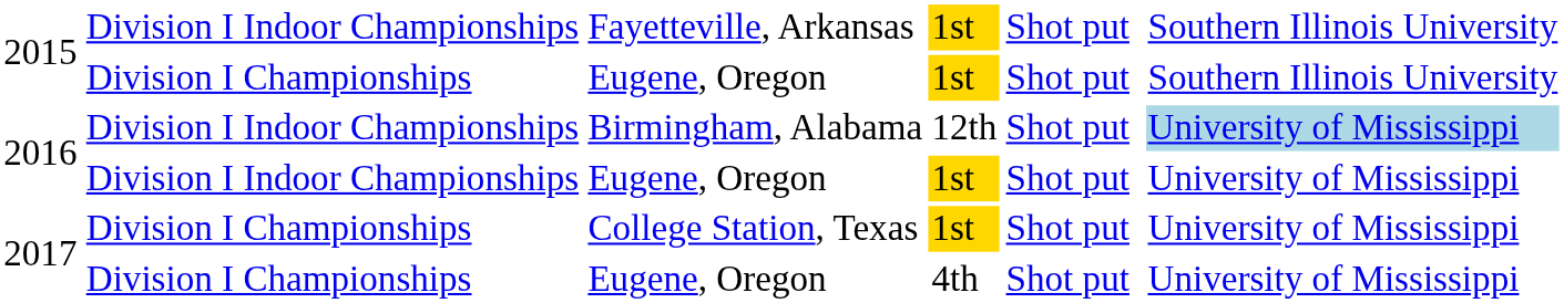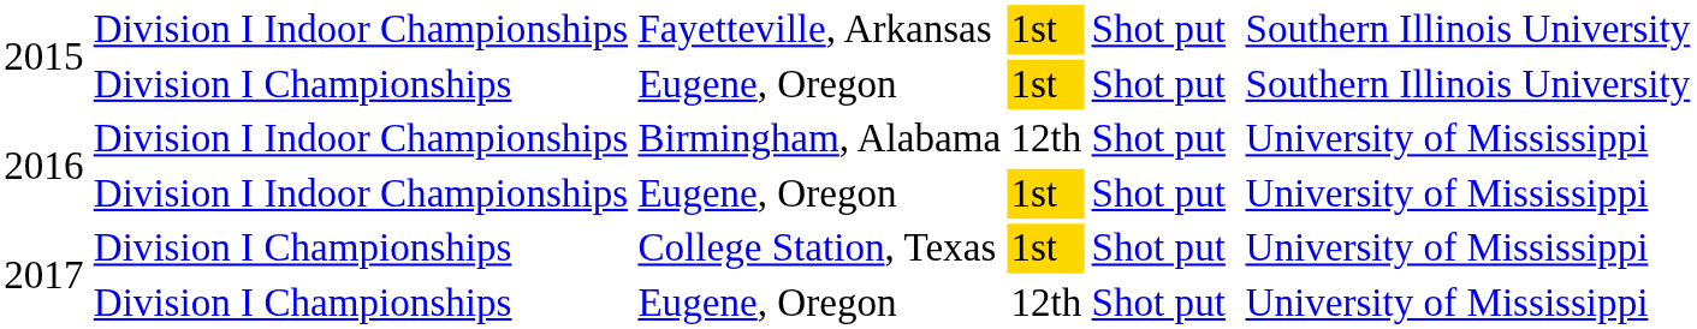2016 / Birmingham, Alabama | column 7: lightblue background -> no background
2017 / Eugene, Oregon | column 4: 4th -> 12th
